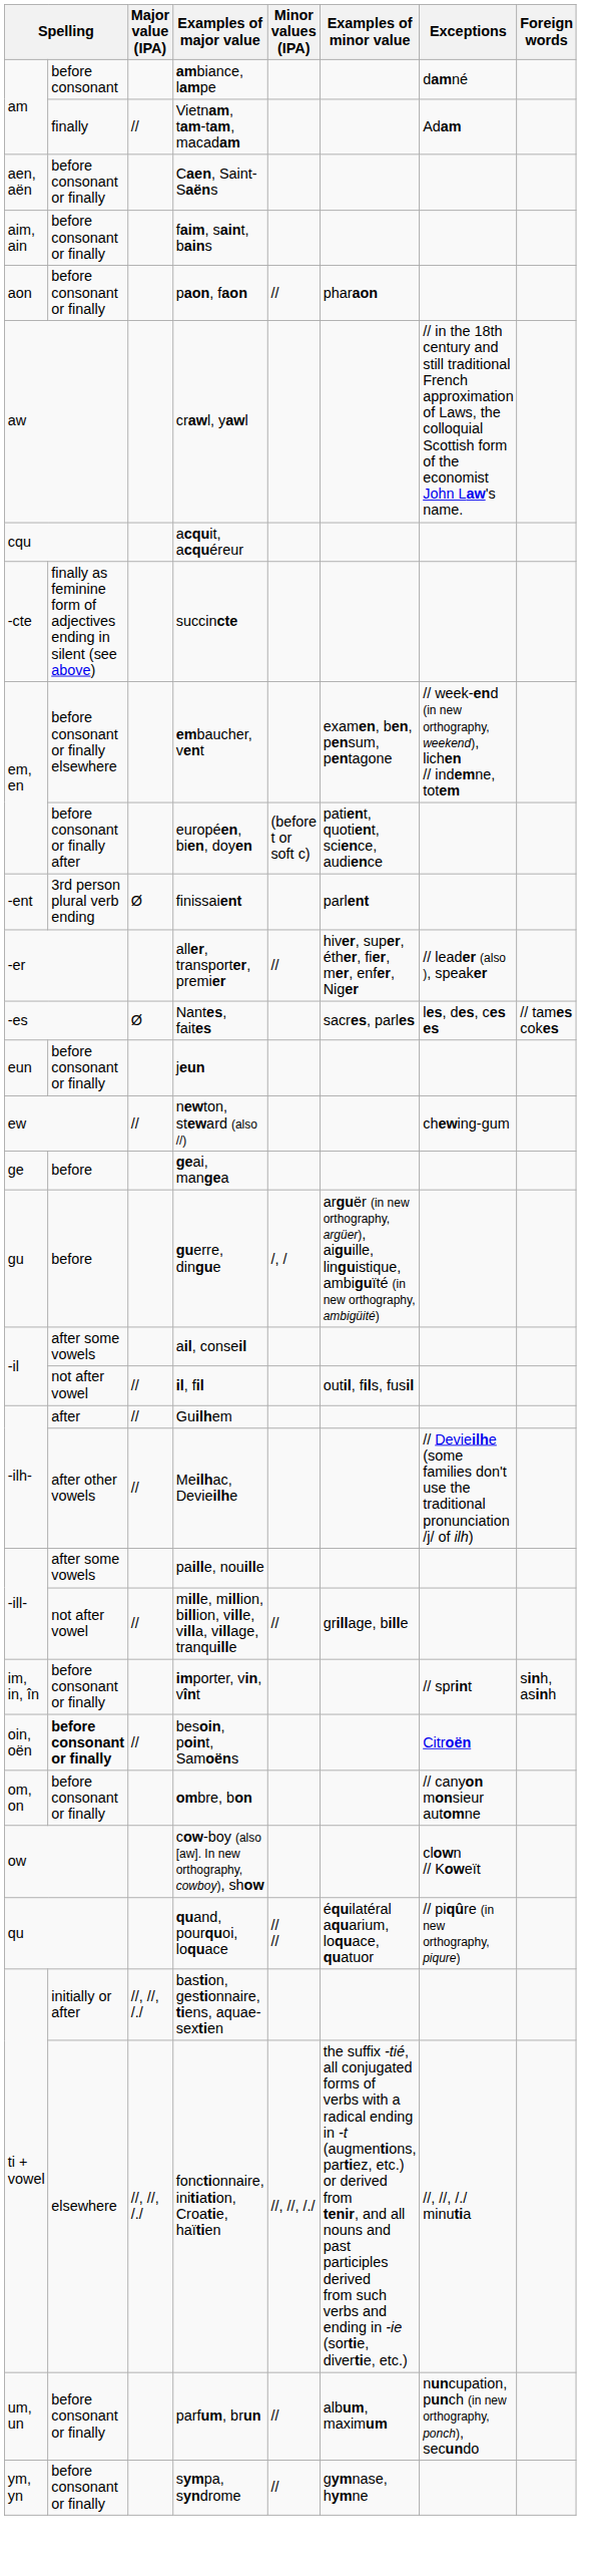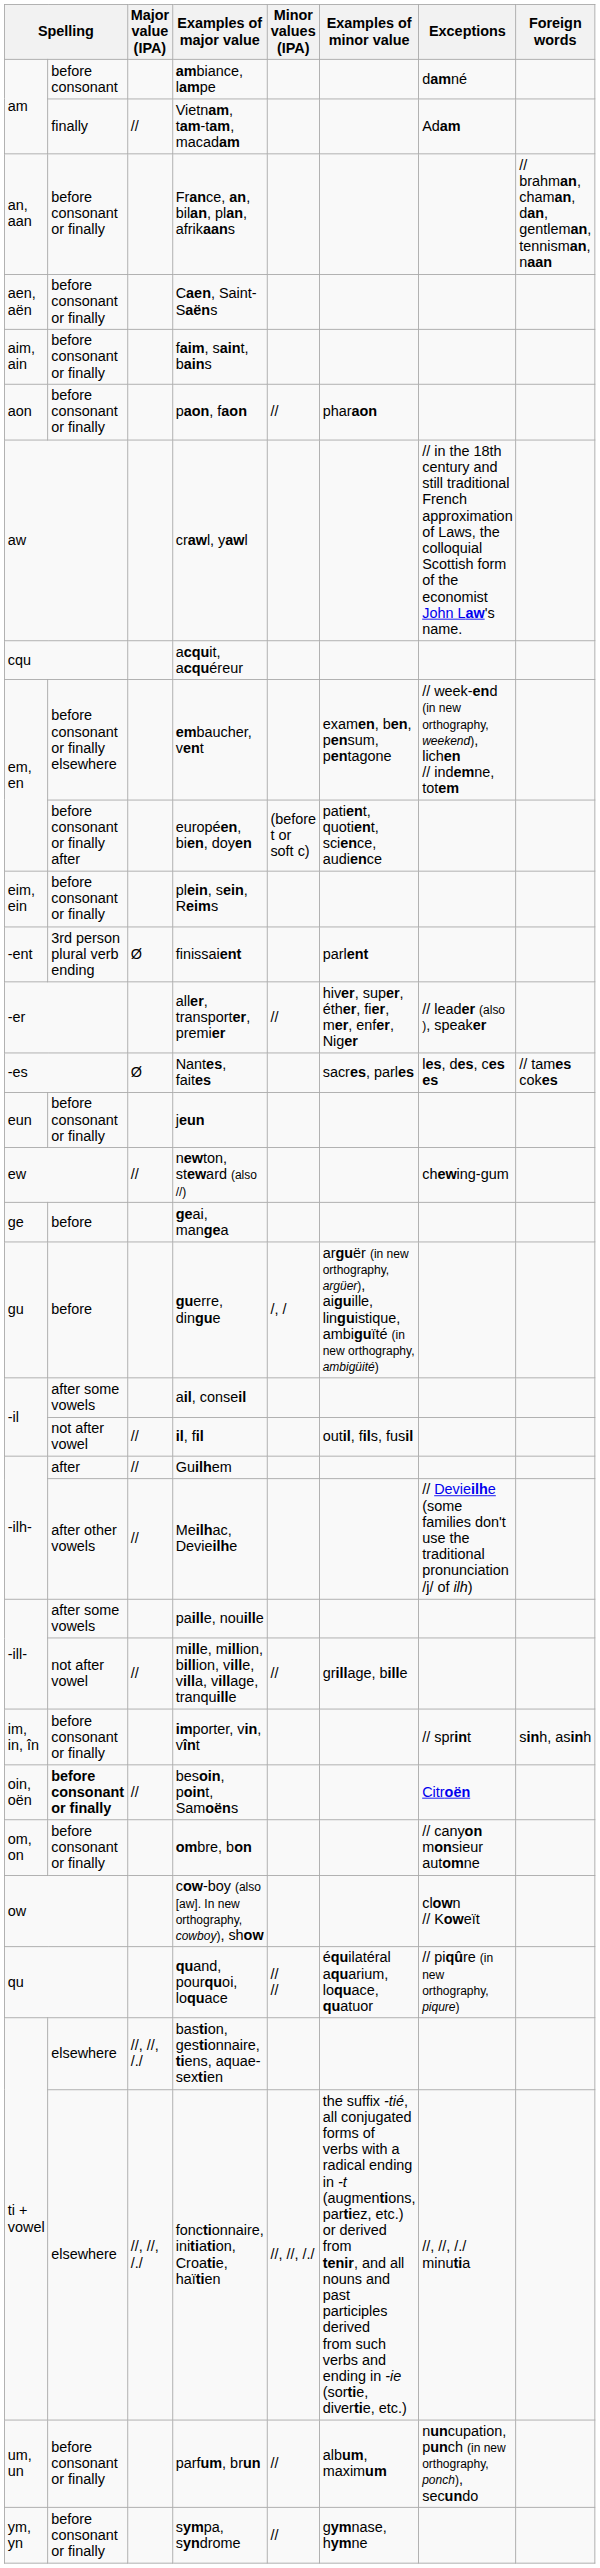+ row: an, aan | before consonant or finally | France, an, bilan, plan, afrikaans | // brahman, chaman, dan, gentleman, tennisman, naan
- row: -cte | finally as feminine form of adjectives ending in silent (see above) | succincte
+ row: eim, ein | before consonant or finally | plein, sein, Reims
bastion, gestionnaire, tiens, aquae-sextien | column 2: initially or after -> elsewhere
